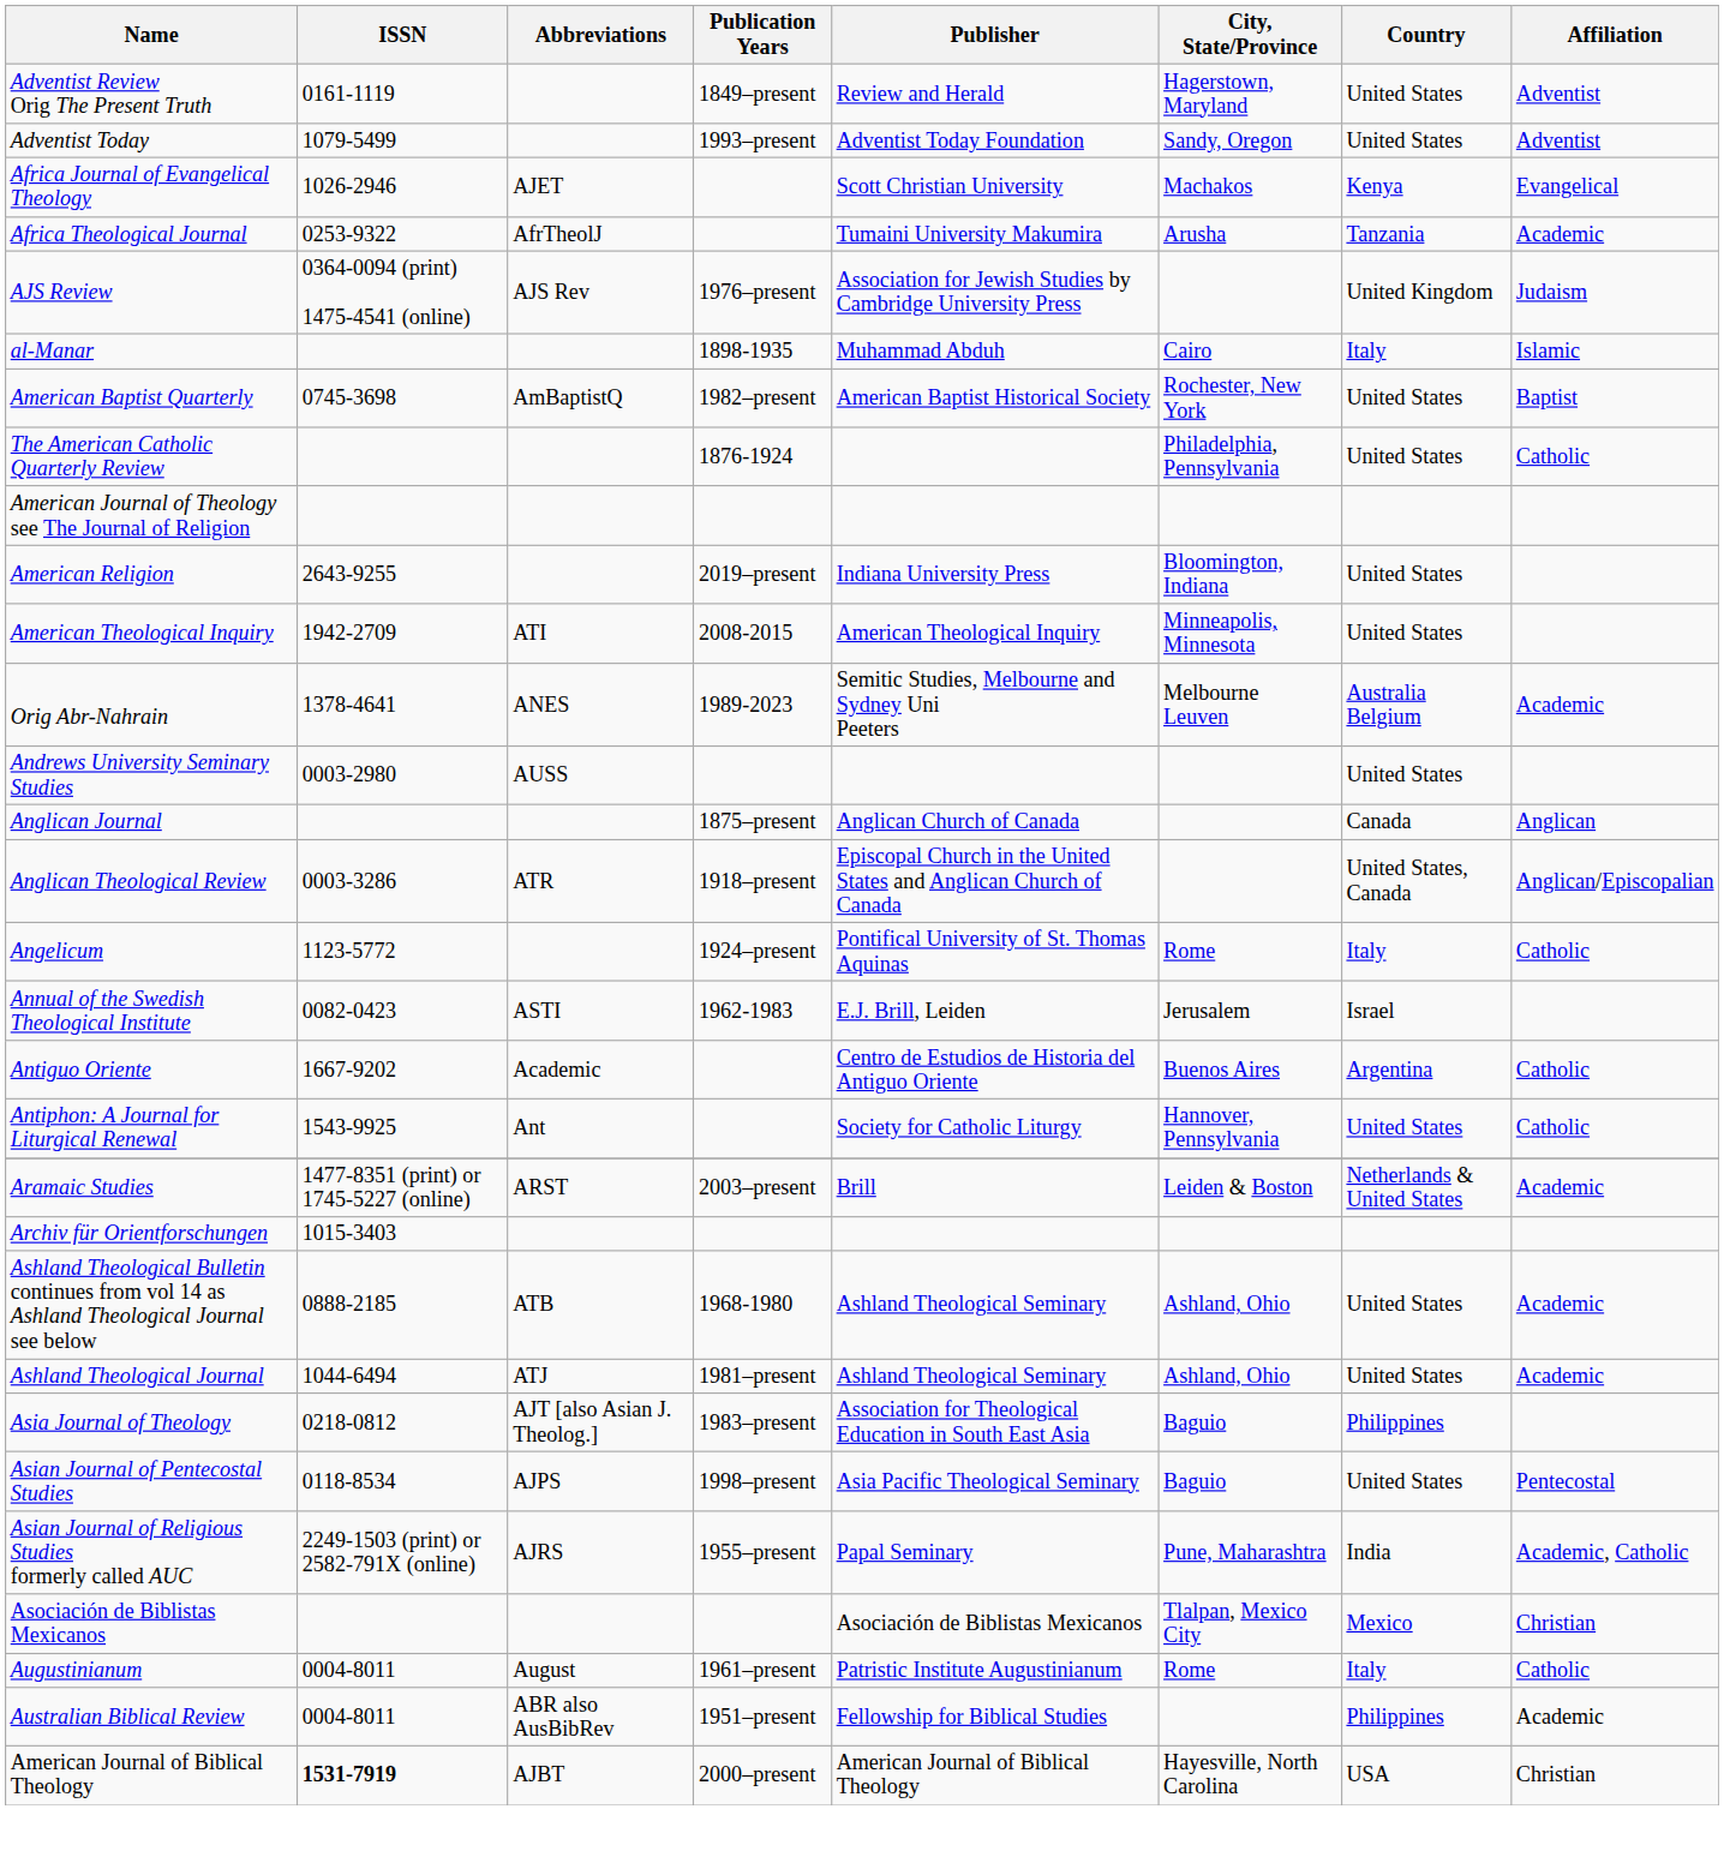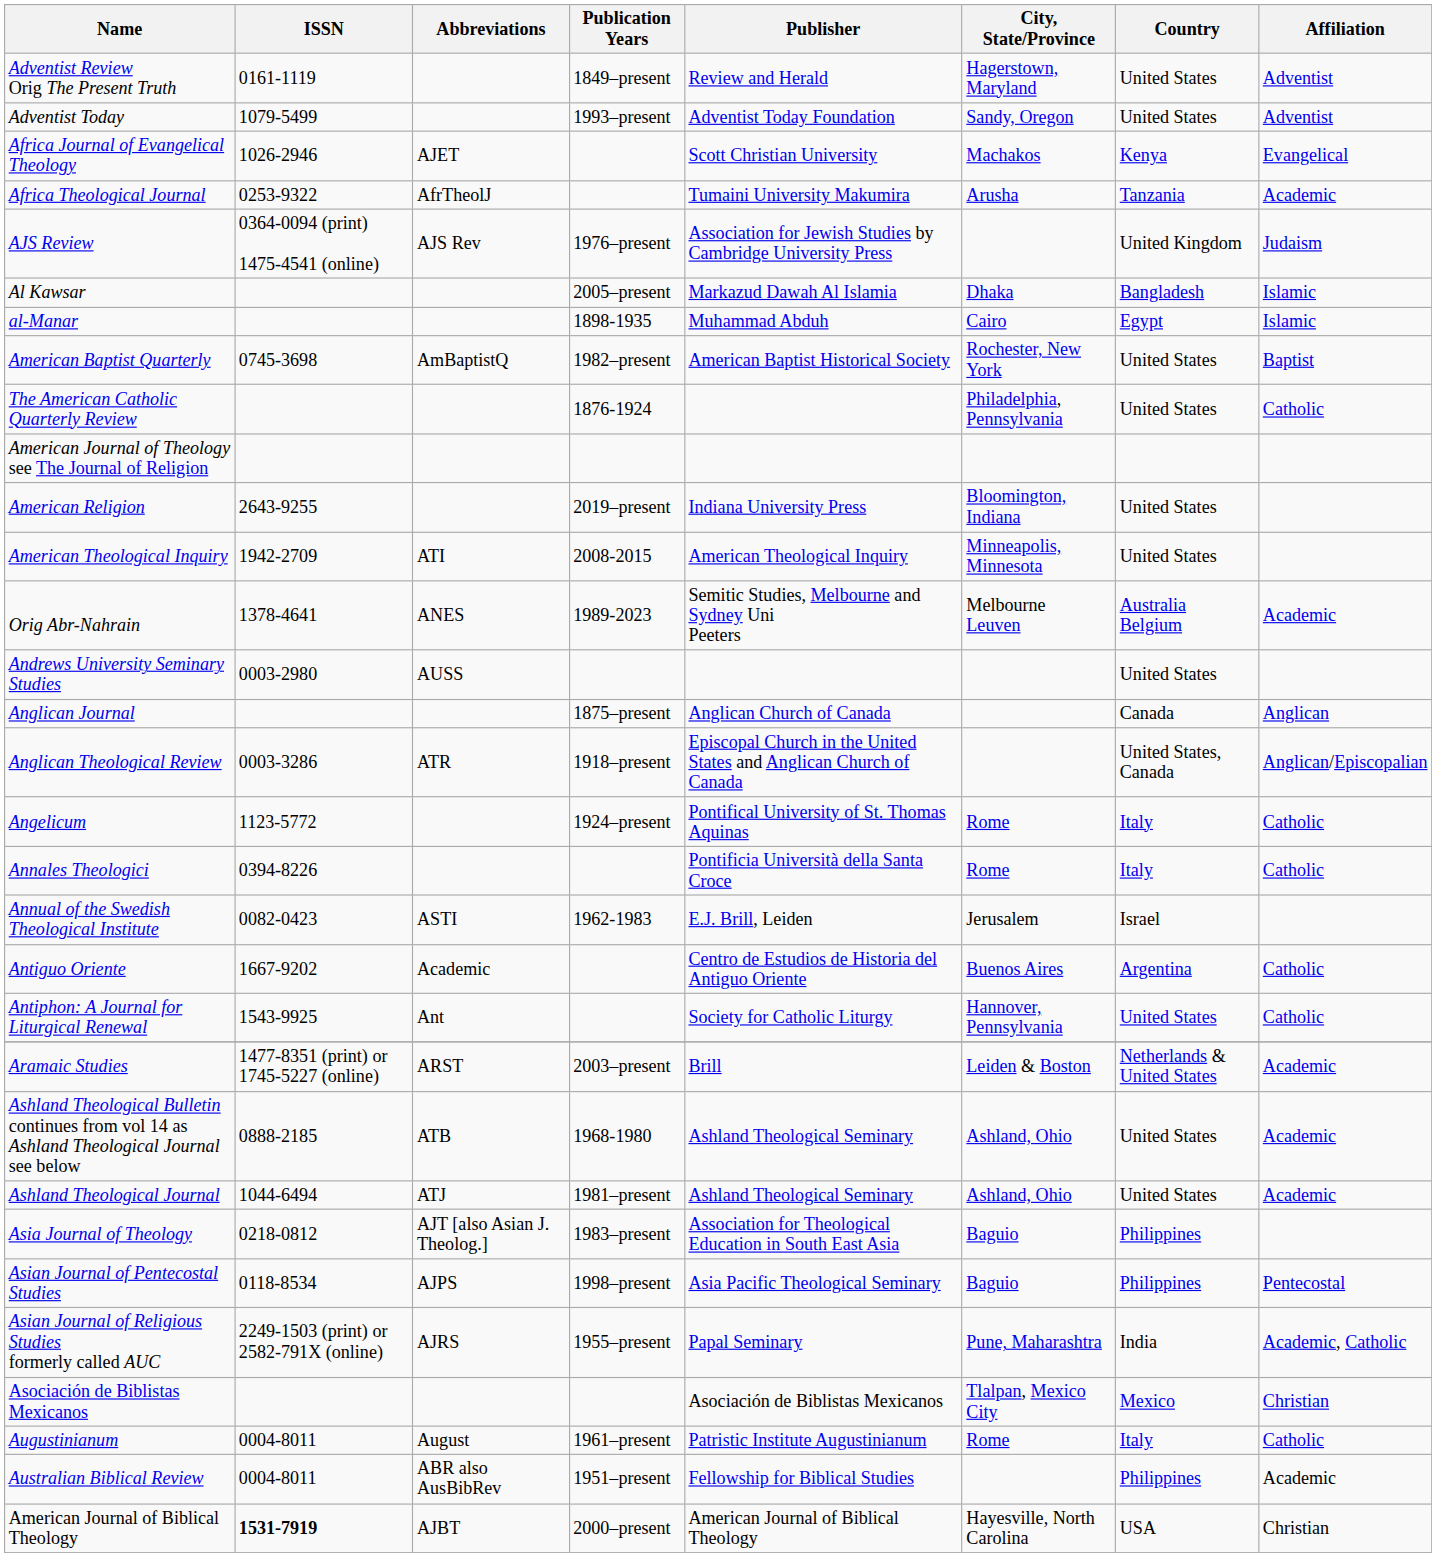+ row: Al Kawsar | 2005–present | Markazud Dawah Al Islamia | Dhaka | Bangladesh | Islamic
al-Manar | Country: Italy -> Egypt
+ row: Annales Theologici | 0394-8226 | Pontificia Università della Santa Croce | Rome | Italy | Catholic
- row: Archiv für Orientforschungen | 1015-3403
Asian Journal of Pentecostal Studies | Country: United States -> Philippines
